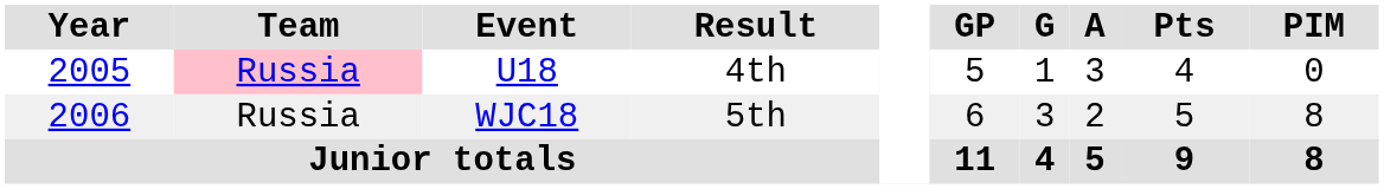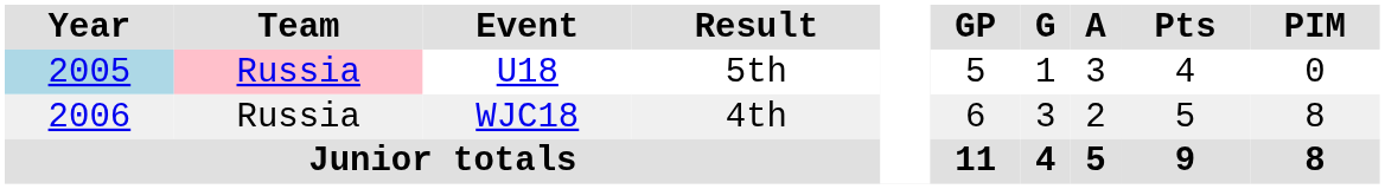U18 | Year: no background -> lightblue background
U18 | Result: 4th -> 5th
WJC18 | Result: 5th -> 4th
